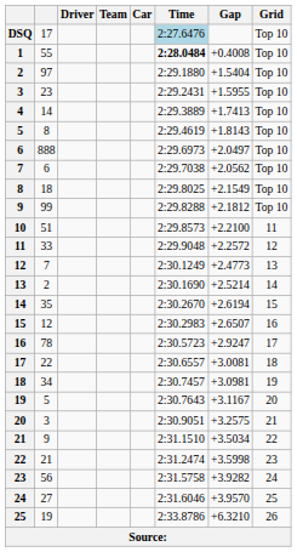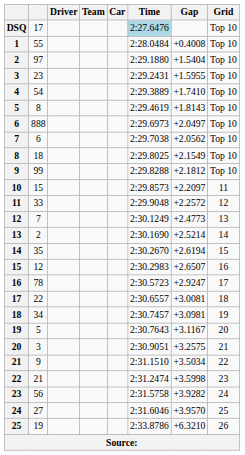1 | Time: bold -> normal
4 | column 2: 14 -> 54
4 | Gap: +1.7413 -> +1.7410
10 | column 2: 51 -> 15
10 | Gap: +2.2100 -> +2.2097
